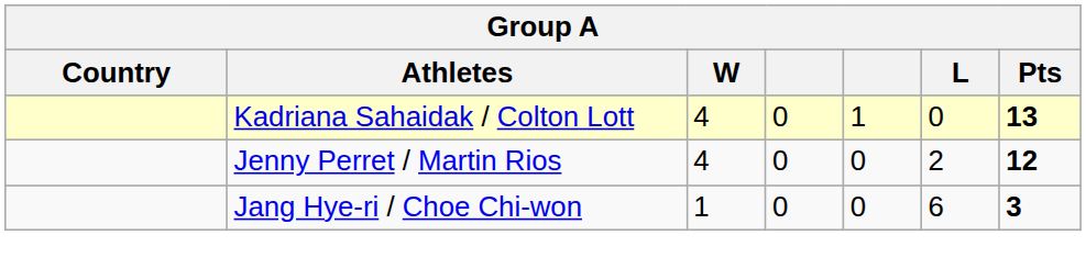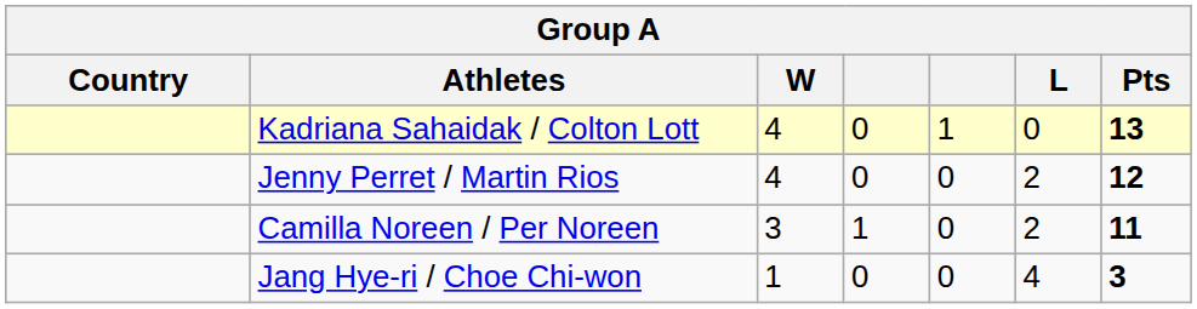+ row: Camilla Noreen / Per Noreen | 3 | 1 | 0 | 2 | 11
Jang Hye-ri / Choe Chi-won | L: 6 -> 4
